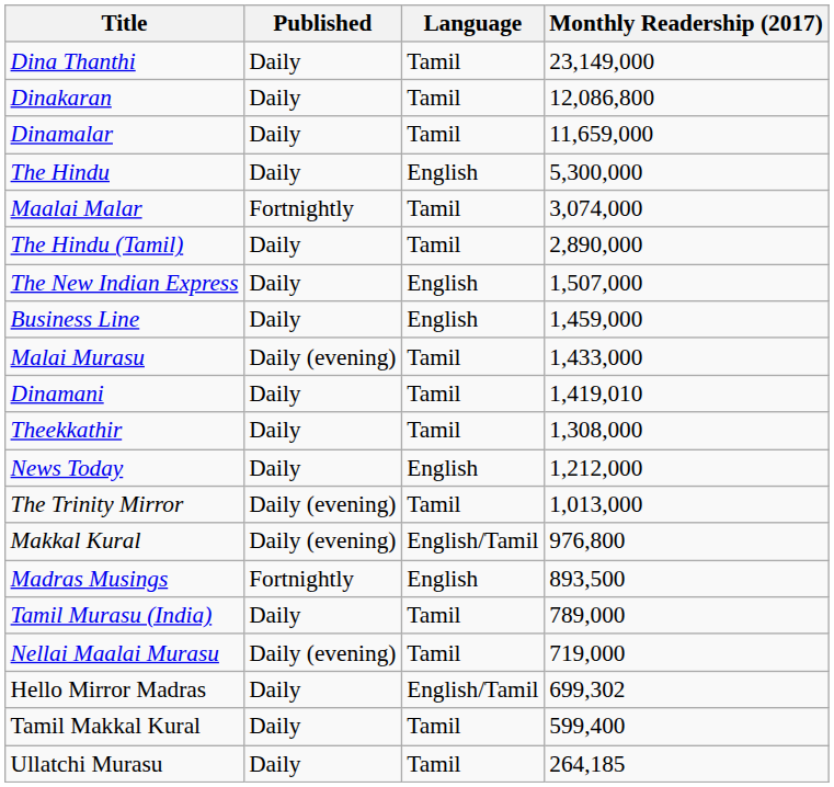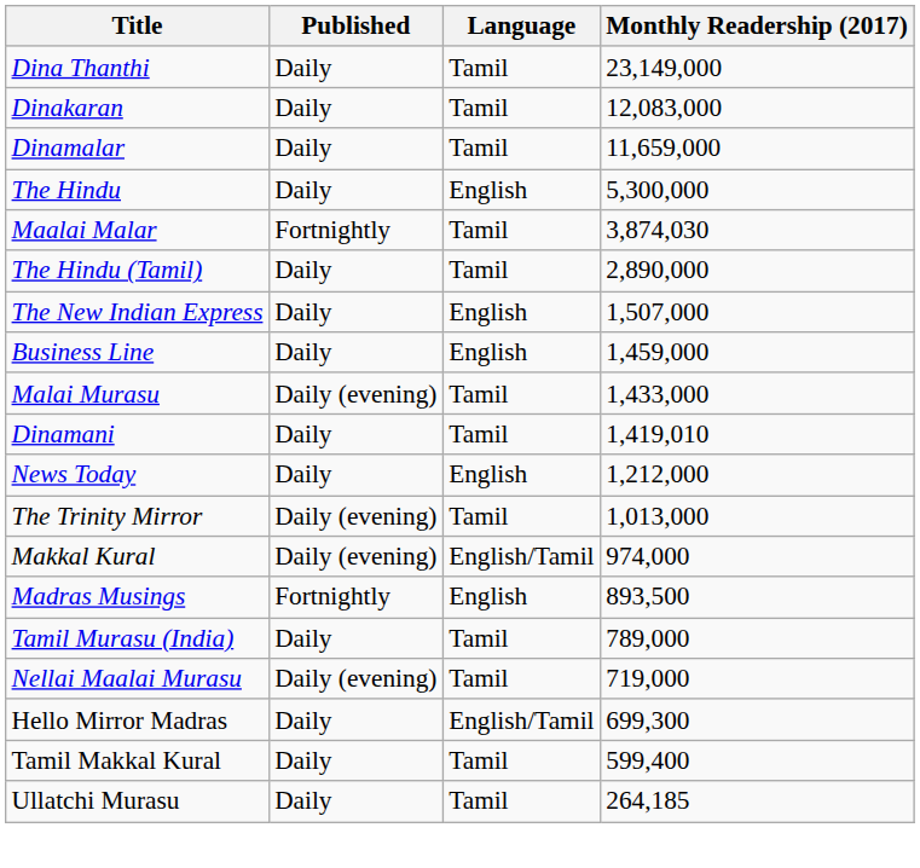Dinakaran | Monthly Readership (2017): 12,086,800 -> 12,083,000
Maalai Malar | Monthly Readership (2017): 3,074,000 -> 3,874,030
- row: Theekkathir | Daily | Tamil | 1,308,000
Makkal Kural | Monthly Readership (2017): 976,800 -> 974,000
Hello Mirror Madras | Monthly Readership (2017): 699,302 -> 699,300
